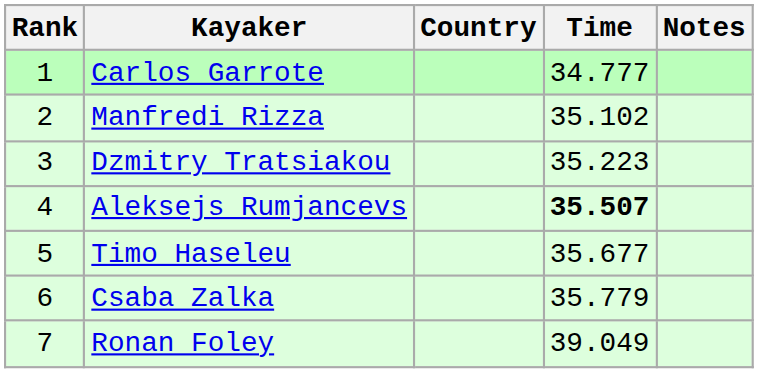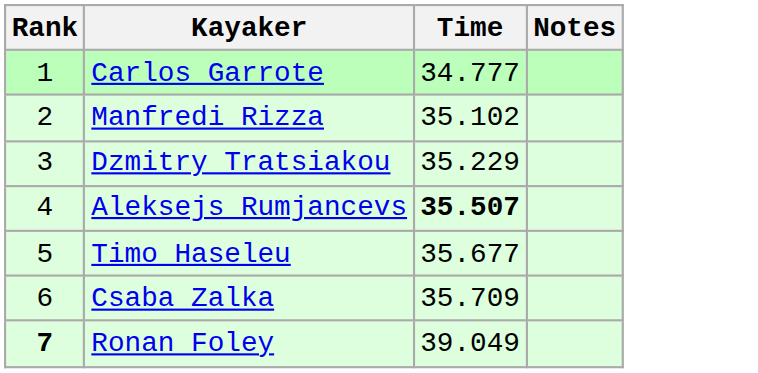- column: Country
Dzmitry Tratsiakou | Time: 35.223 -> 35.229
Csaba Zalka | Time: 35.779 -> 35.709
Ronan Foley | Rank: normal -> bold
